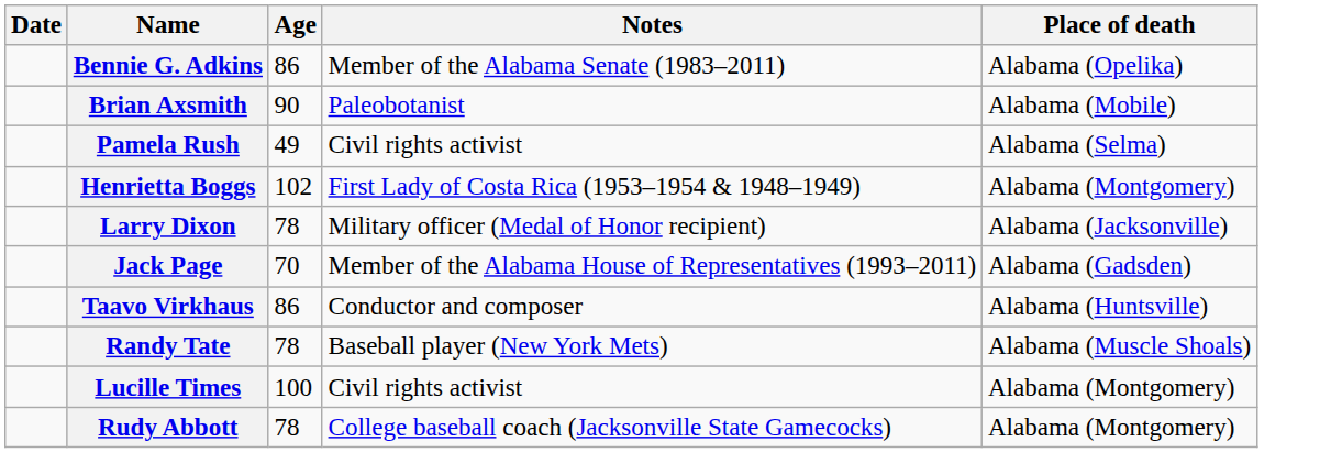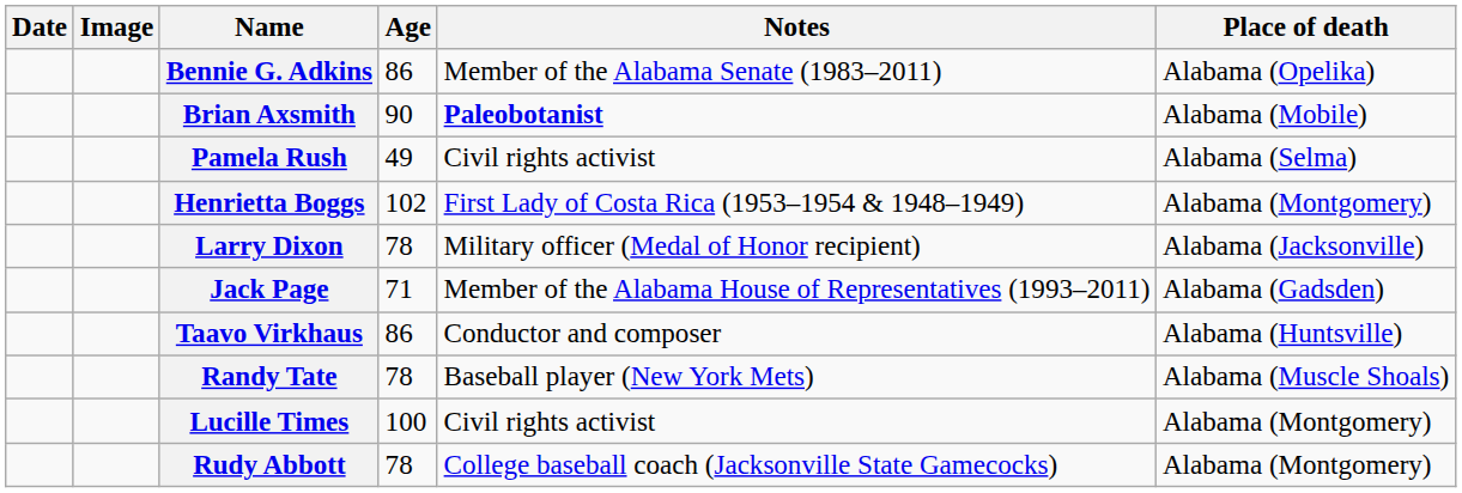+ column: Image
Brian Axsmith | Notes: normal -> bold
Jack Page | Age: 70 -> 71
